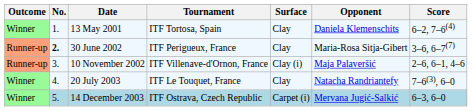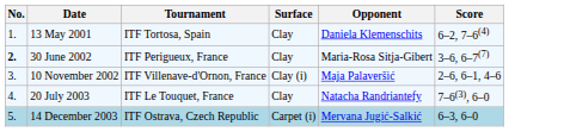- column: Outcome | Winner | Runner-up | Runner-up | Winner | Winner
